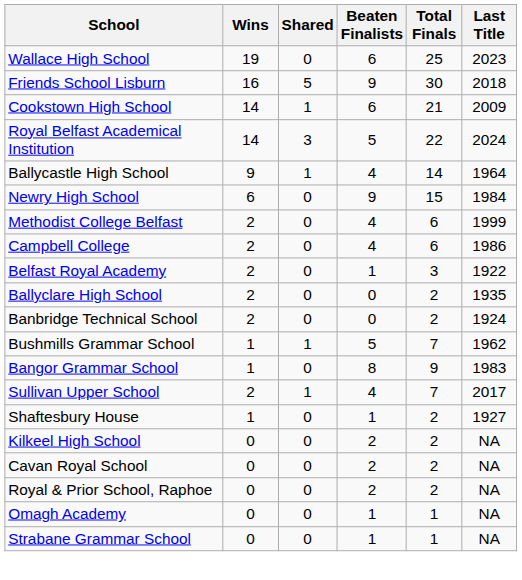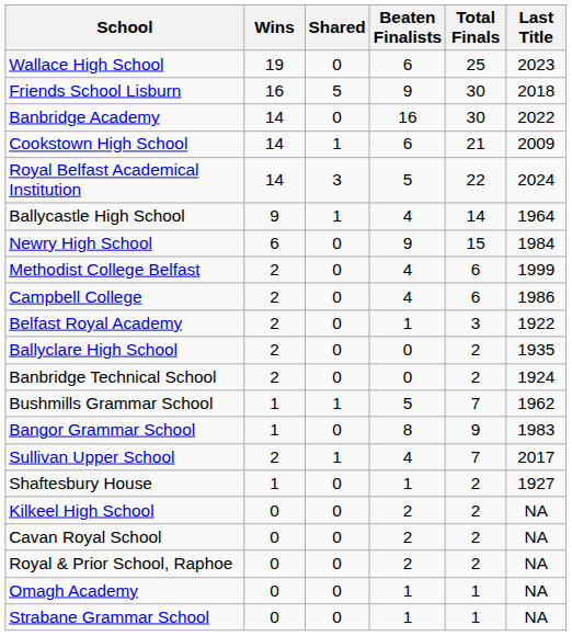+ row: Banbridge Academy | 14 | 0 | 16 | 30 | 2022
